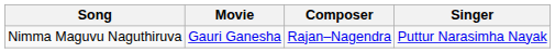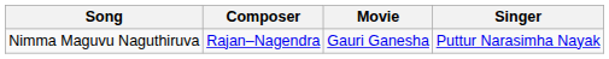columns swapped: Movie <-> Composer
